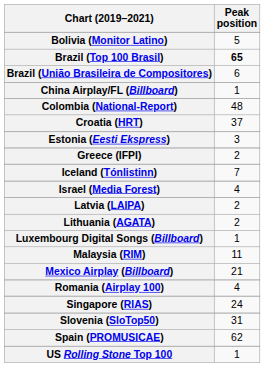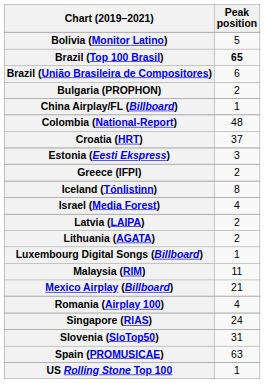+ row: Bulgaria (PROPHON) | 2
Iceland (Tónlistinn) | Peak position: 7 -> 8
Spain (PROMUSICAE) | Peak position: 62 -> 63
